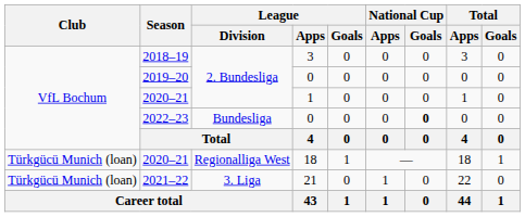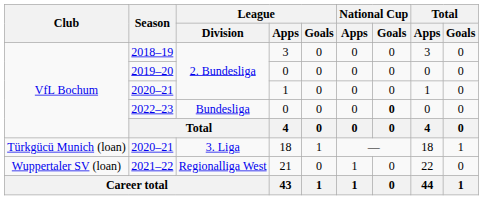2020–21 / 18 | League / Division: Regionalliga West -> 3. Liga
2021–22 | Club: Türkgücü Munich (loan) -> Wuppertaler SV (loan)
2021–22 | League / Division: 3. Liga -> Regionalliga West
